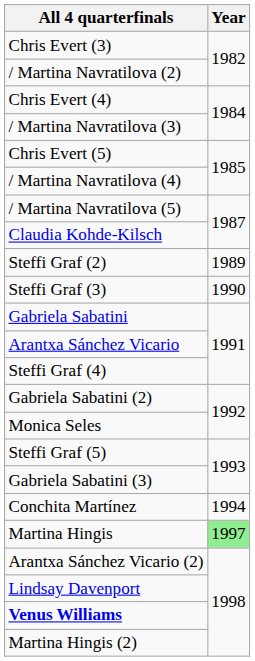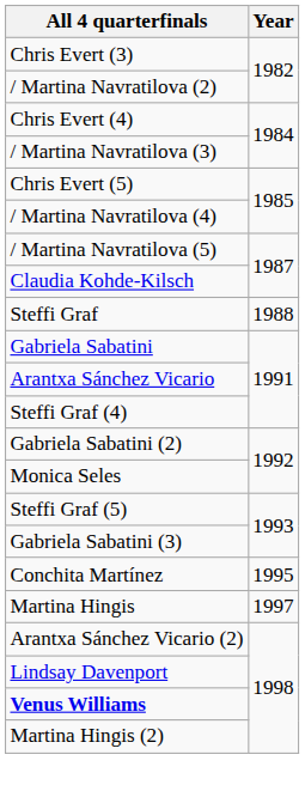+ row: Steffi Graf | 1988
- row: Steffi Graf (2) | 1989
- row: Steffi Graf (3) | 1990
Conchita Martínez | Year: 1994 -> 1995
Martina Hingis | Year: lightgreen background -> no background
